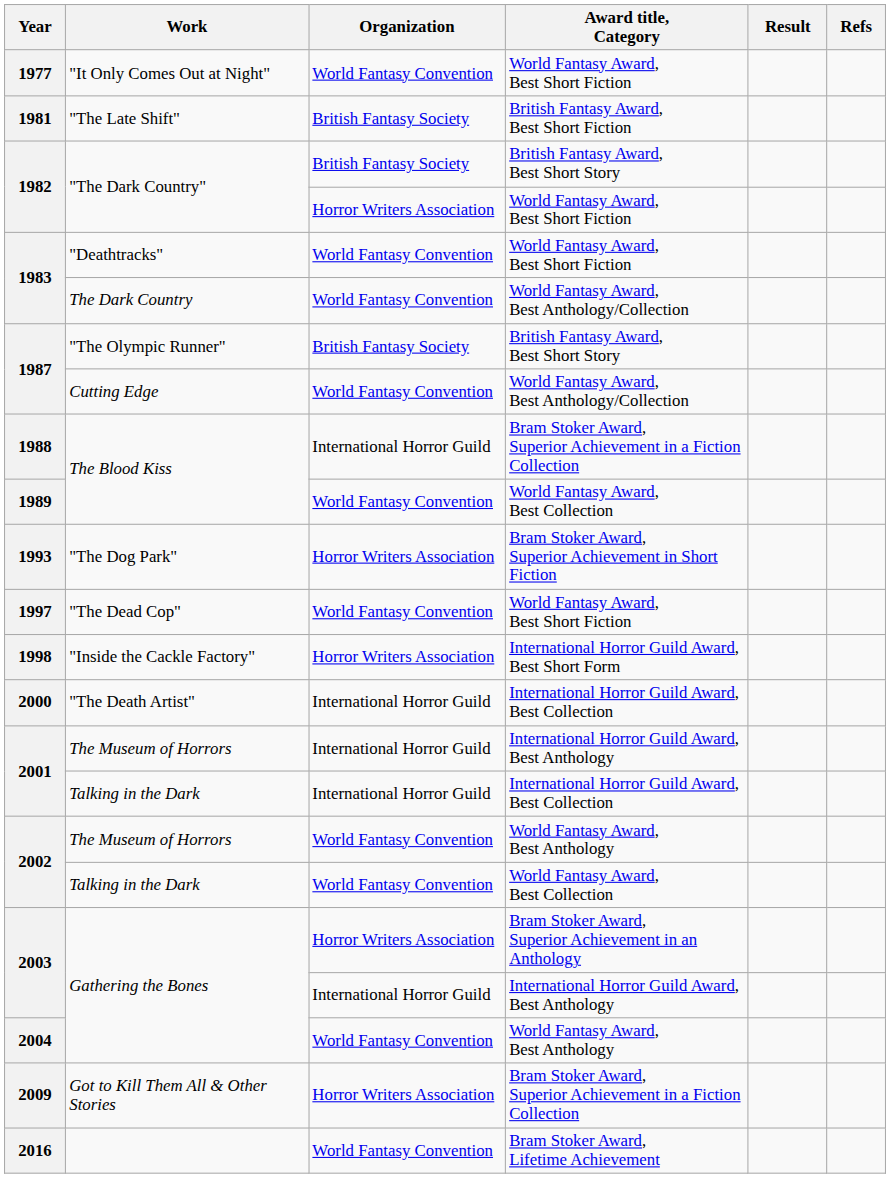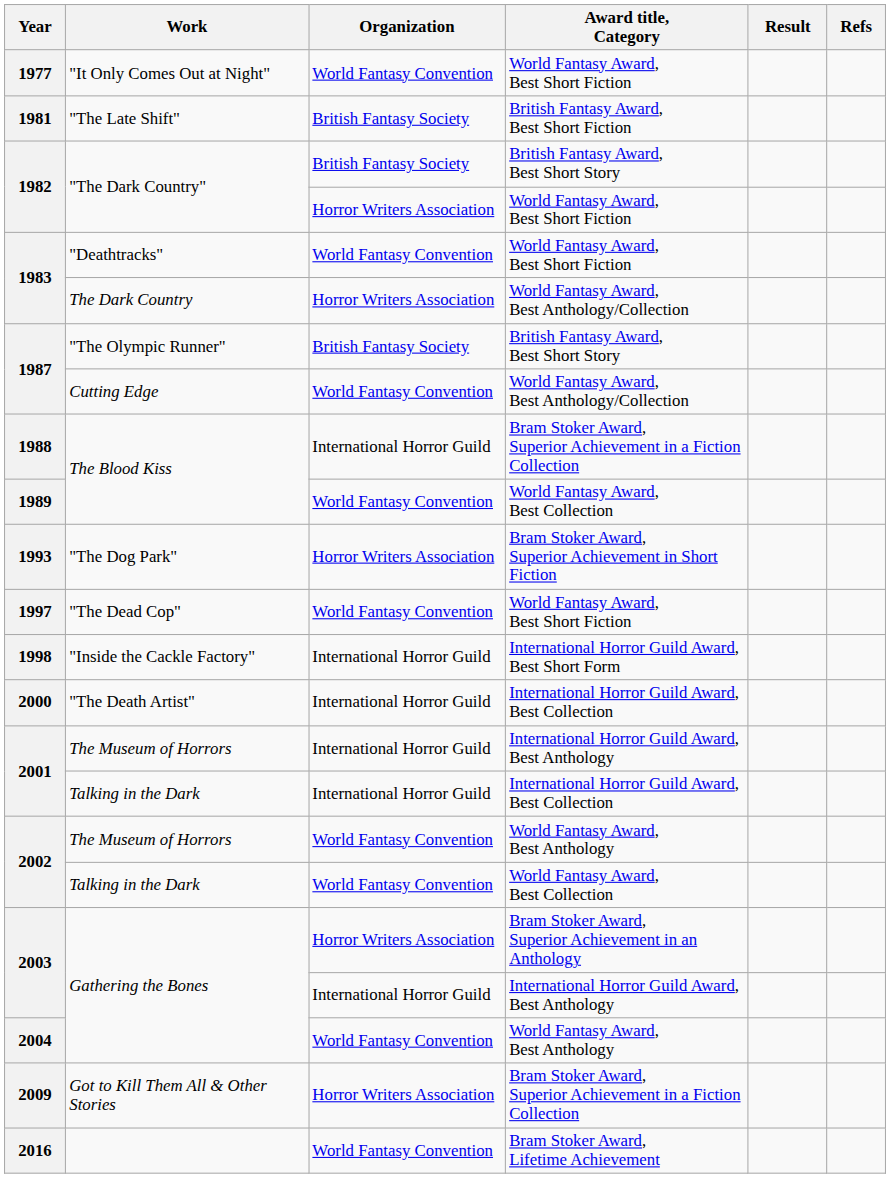1983 / World Fantasy Award, Best Anthology/Collection | Organization: World Fantasy Convention -> Horror Writers Association
1998 | Organization: Horror Writers Association -> International Horror Guild
